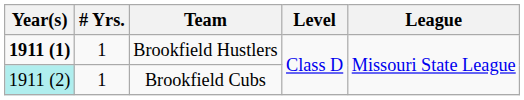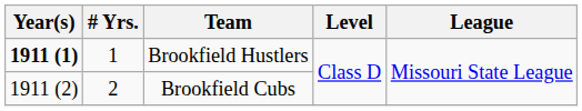Brookfield Cubs | Year(s): paleturquoise background -> no background
Brookfield Cubs | # Yrs.: 1 -> 2
